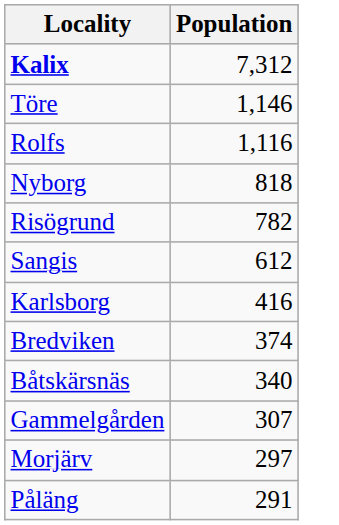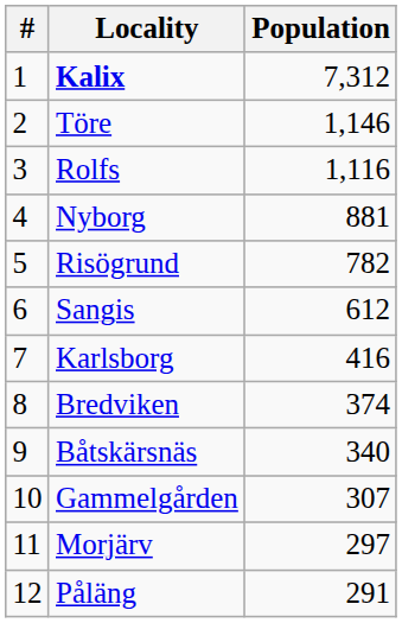+ column: # | 1 | 2 | 3 | 4 | 5 | 6 | 7 | 8 | 9 | 10 | 11 | 12
Nyborg | Population: 818 -> 881
